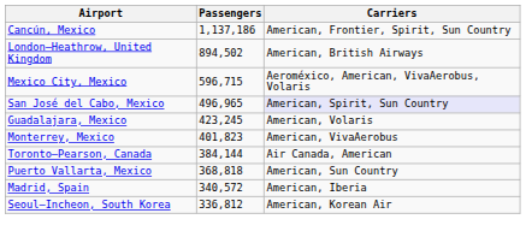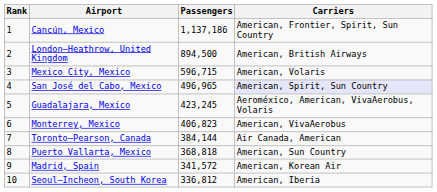+ column: Rank | 1 | 2 | 3 | 4 | 5 | 6 | 7 | 8 | 9 | 10
London–Heathrow, United Kingdom | Passengers: 894,502 -> 894,500
Mexico City, Mexico | Carriers: Aeroméxico, American, VivaAerobus, Volaris -> American, Volaris
Guadalajara, Mexico | Carriers: American, Volaris -> Aeroméxico, American, VivaAerobus, Volaris
Monterrey, Mexico | Passengers: 401,823 -> 406,823
Madrid, Spain | Passengers: 340,572 -> 341,572
Madrid, Spain | Carriers: American, Iberia -> American, Korean Air
Seoul–Incheon, South Korea | Carriers: American, Korean Air -> American, Iberia
